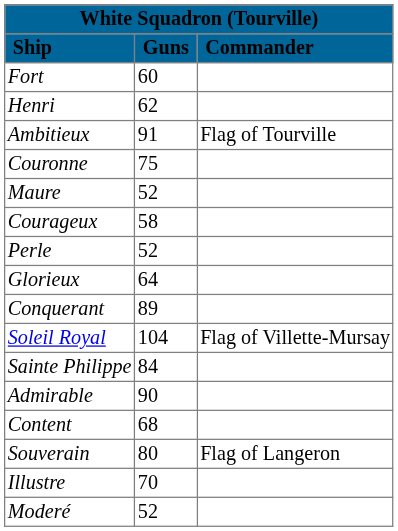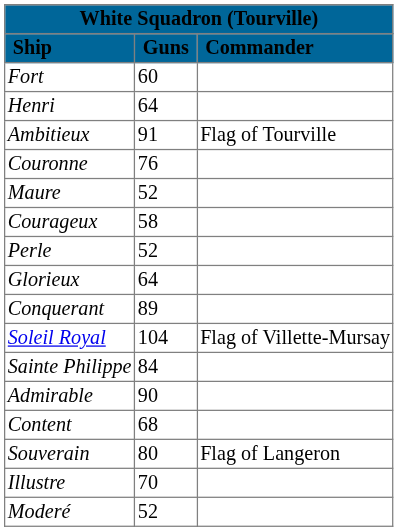Henri | Guns: 62 -> 64
Couronne | Guns: 75 -> 76
